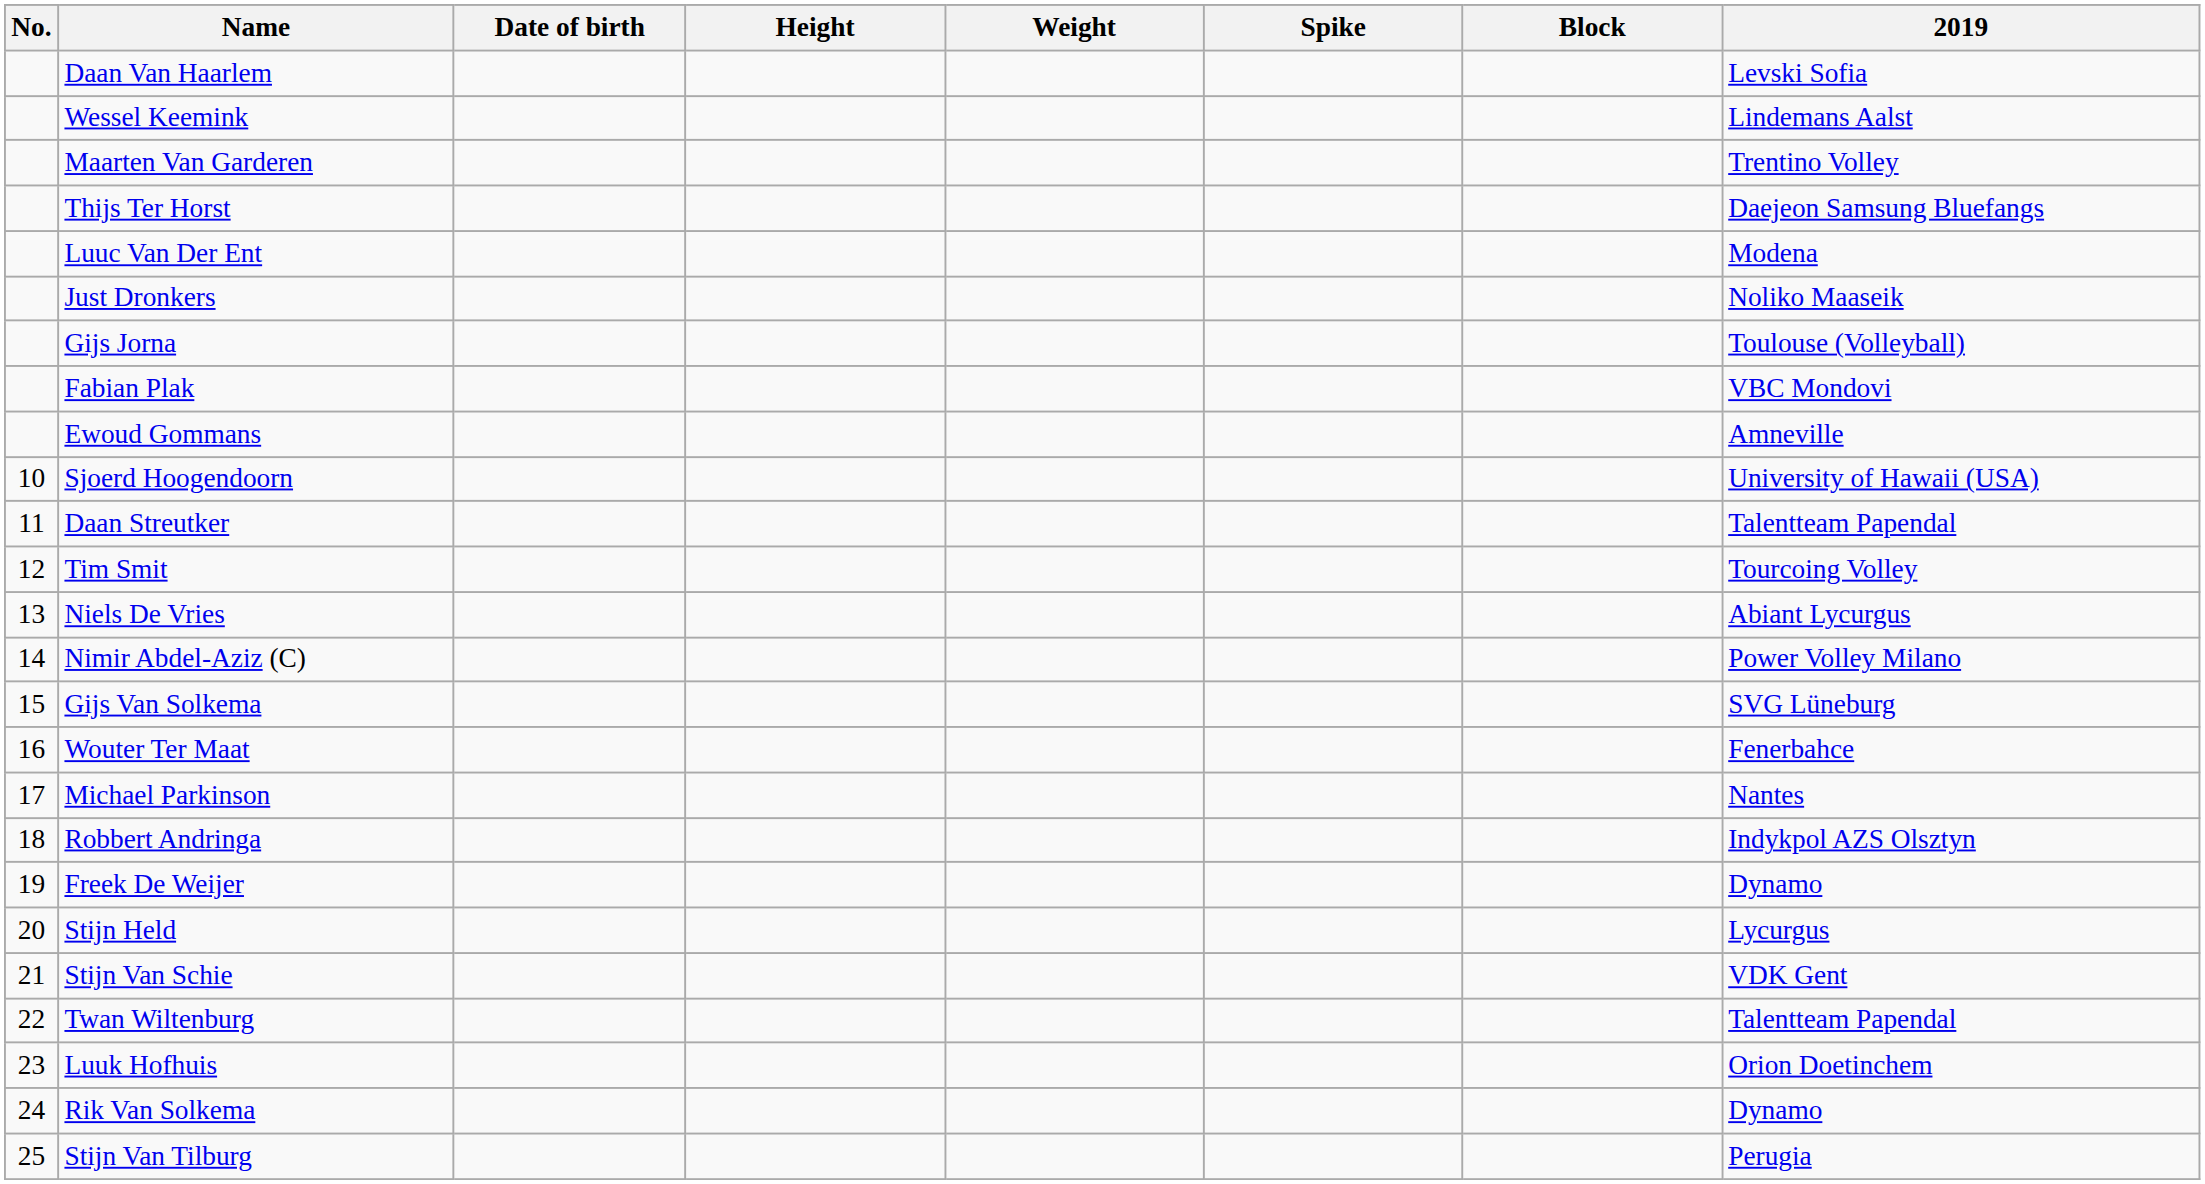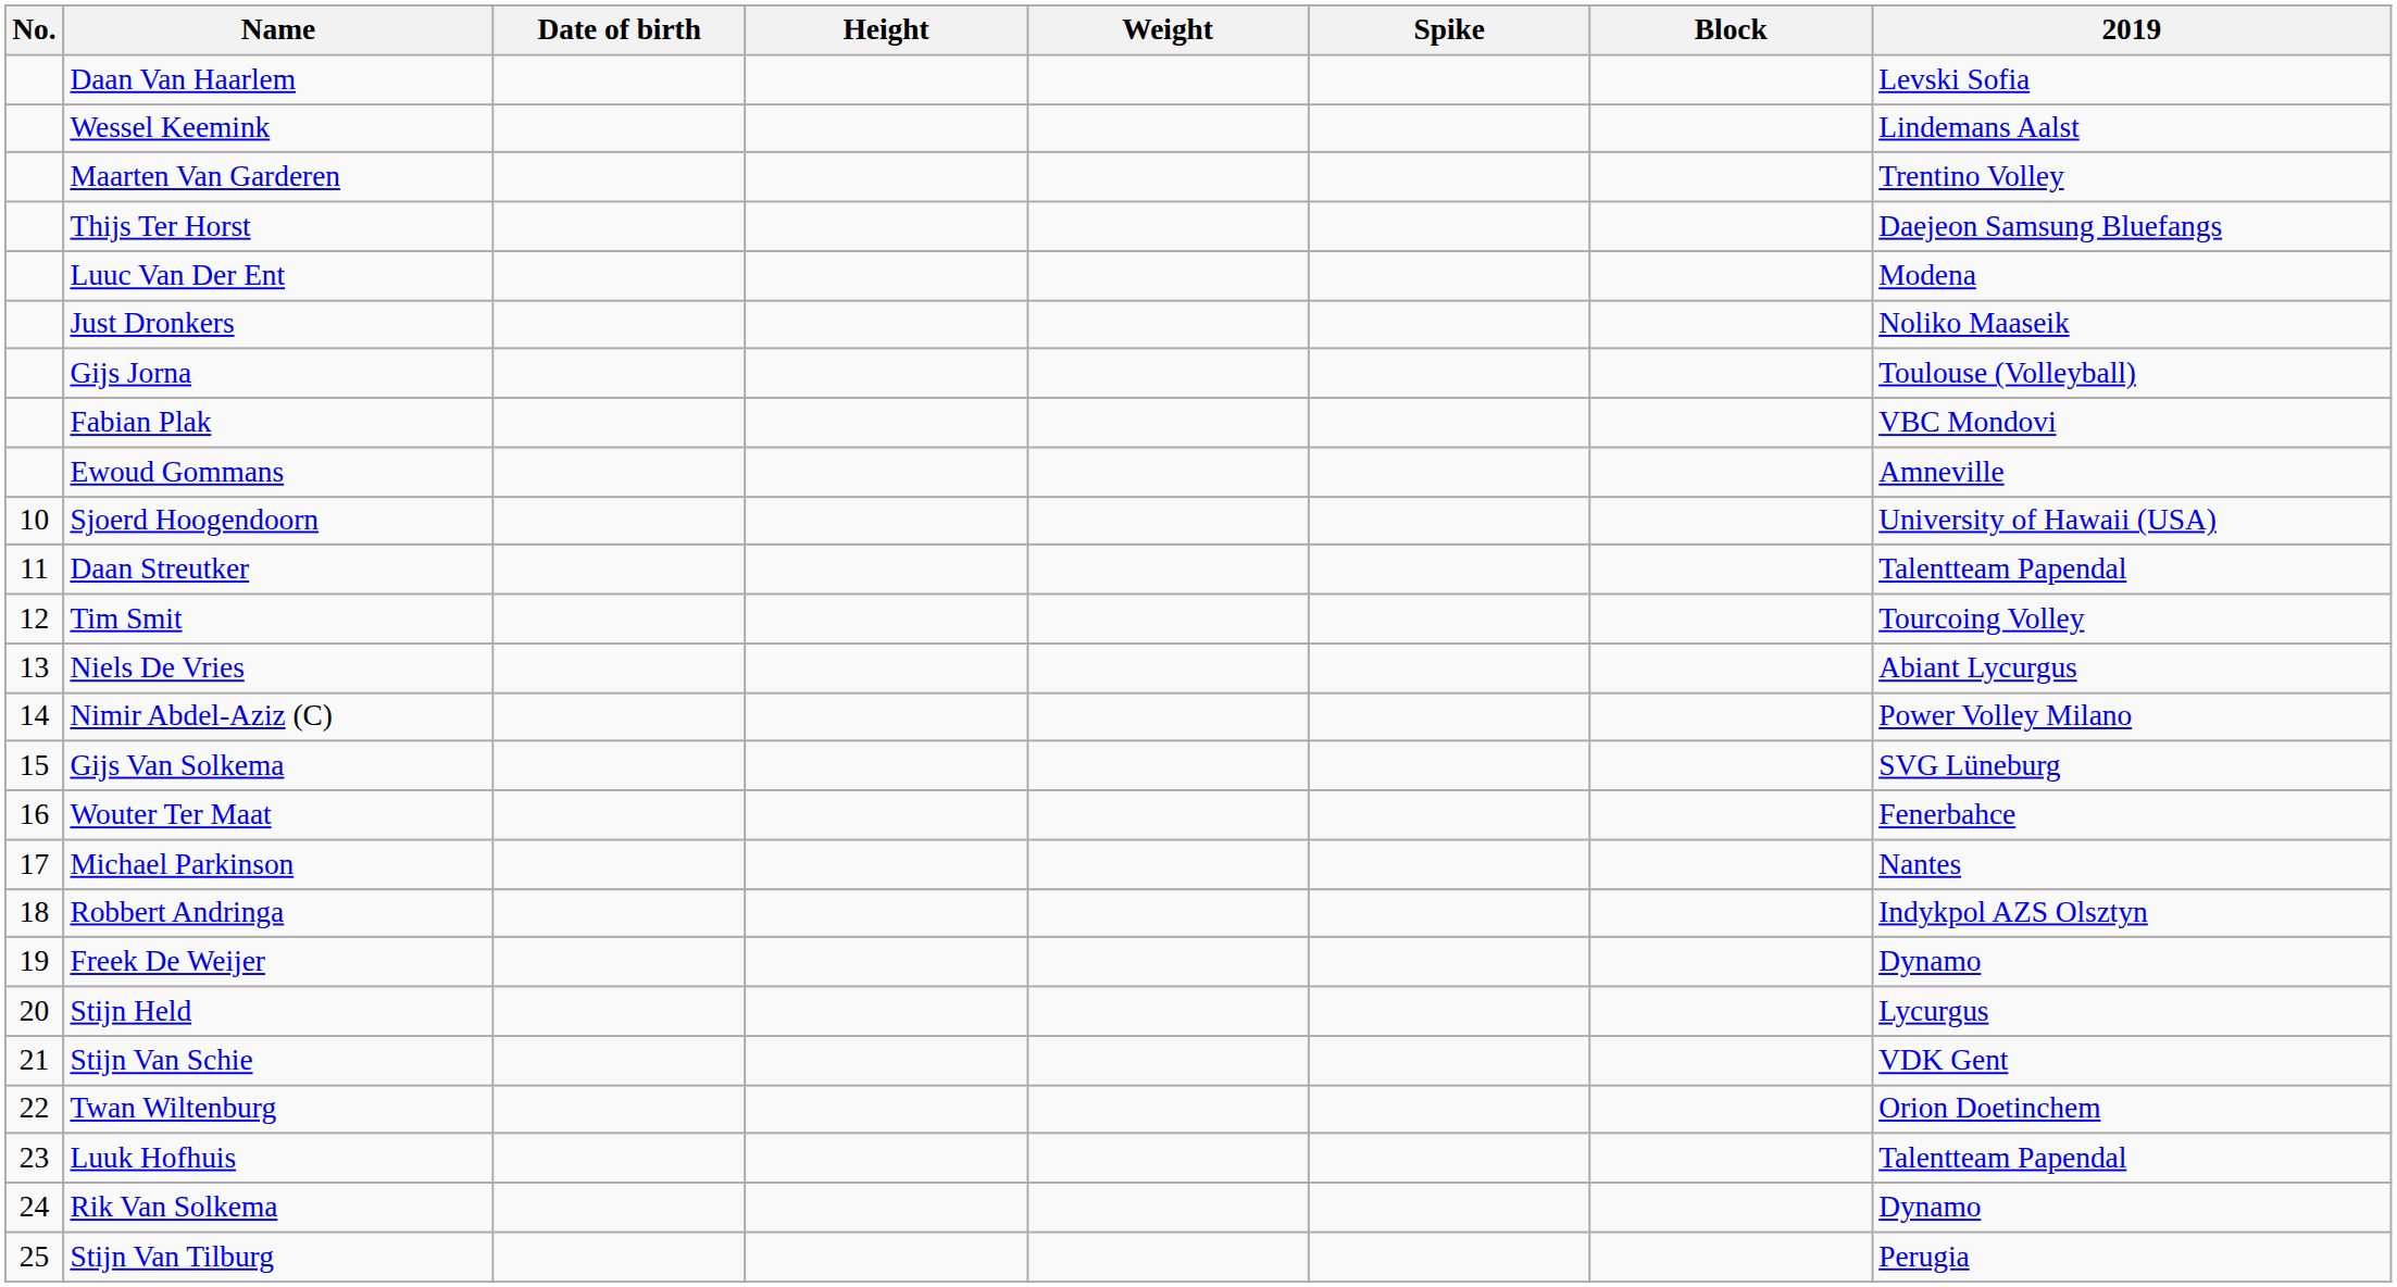Twan Wiltenburg | 2019: Talentteam Papendal -> Orion Doetinchem
Luuk Hofhuis | 2019: Orion Doetinchem -> Talentteam Papendal
